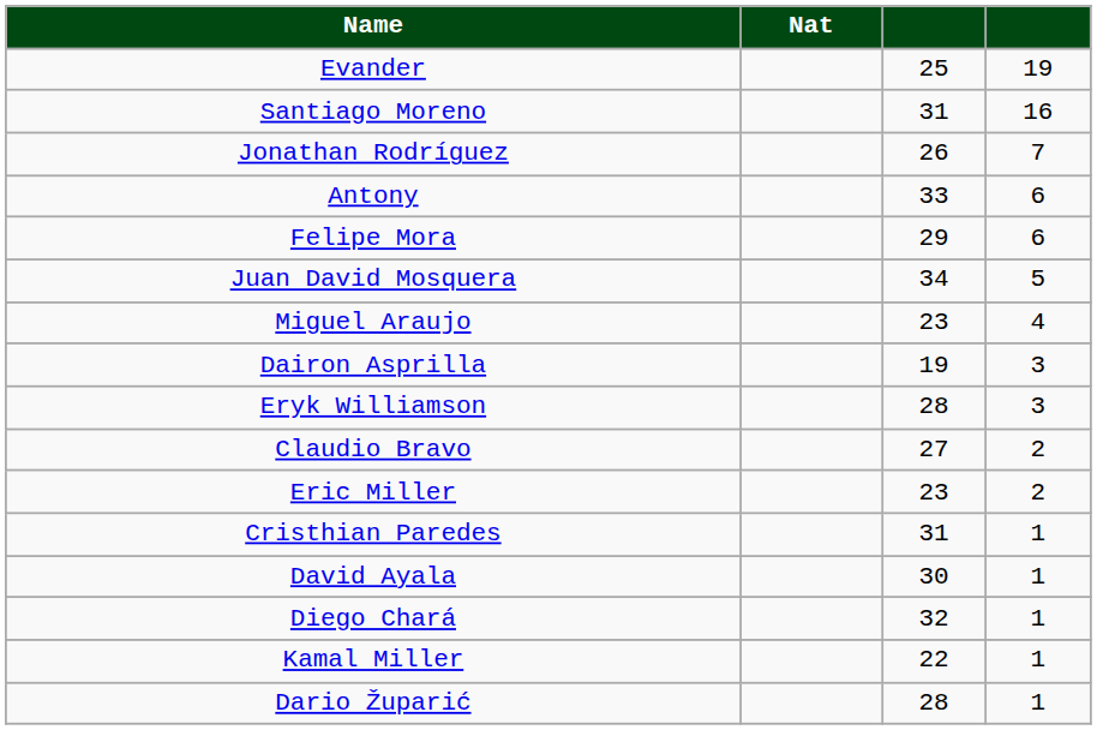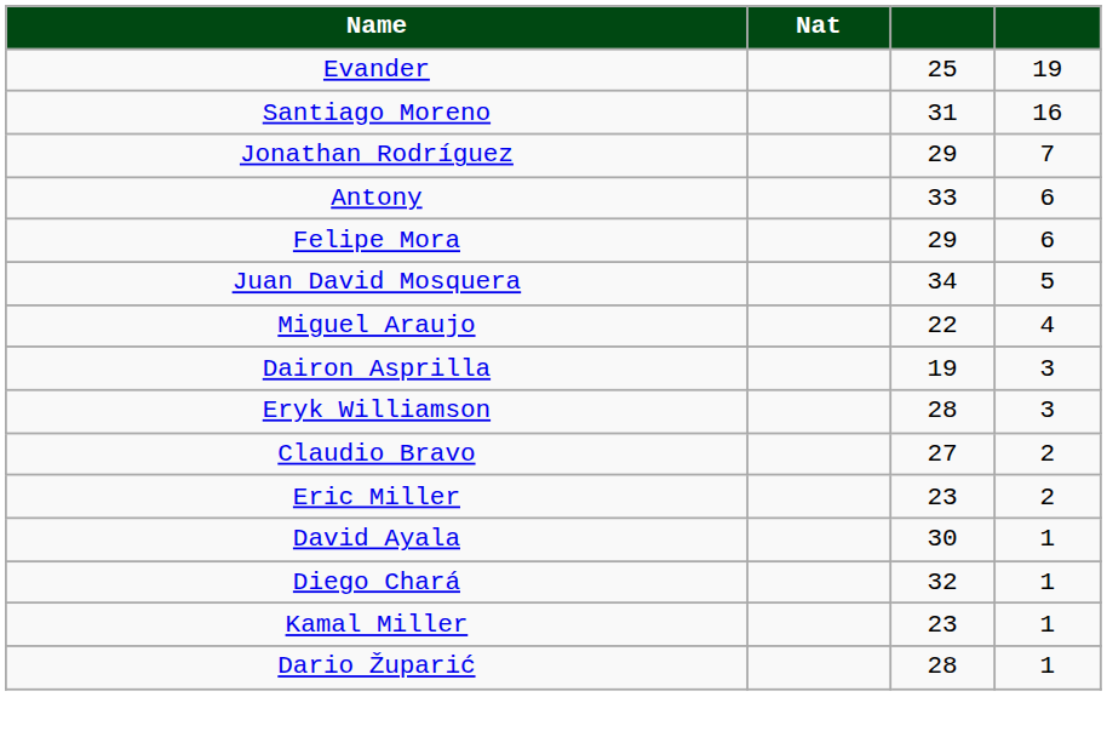Jonathan Rodríguez | column 3: 26 -> 29
Miguel Araujo | column 3: 23 -> 22
- row: Cristhian Paredes | 31 | 1
Kamal Miller | column 3: 22 -> 23
